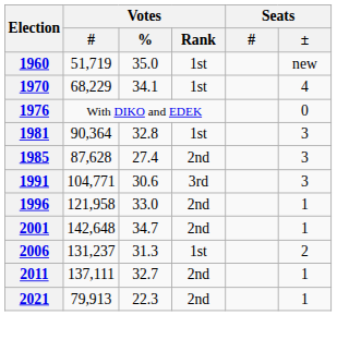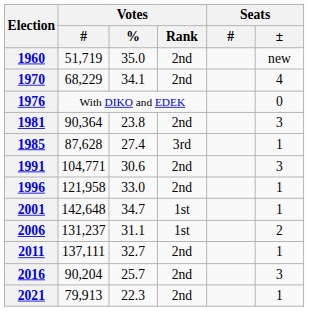1960 | Votes / Rank: 1st -> 2nd
1970 | Votes / Rank: 1st -> 2nd
1981 | Votes / %: 32.8 -> 23.8
1981 | Votes / Rank: 1st -> 2nd
1985 | Votes / Rank: 2nd -> 3rd
1985 | Seats / ±: 3 -> 1
1991 | Votes / Rank: 3rd -> 2nd
2001 | Votes / Rank: 2nd -> 1st
2006 | Votes / %: 31.3 -> 31.1
+ row: 2016 | 90,204 | 25.7 | 2nd | 3
